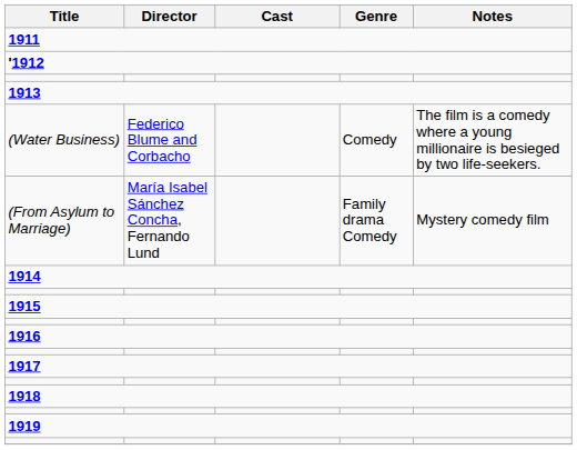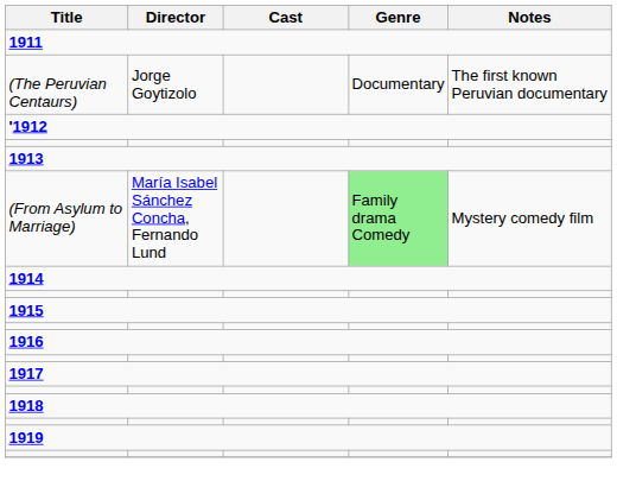+ row: (The Peruvian Centaurs) | Jorge Goytizolo | Documentary | The first known Peruvian documentary
- row: (Water Business) | Federico Blume and Corbacho | Comedy | The film is a comedy where a young millionaire is besieged by two life-seekers.
(From Asylum to Marriage) | Genre: no background -> lightgreen background
